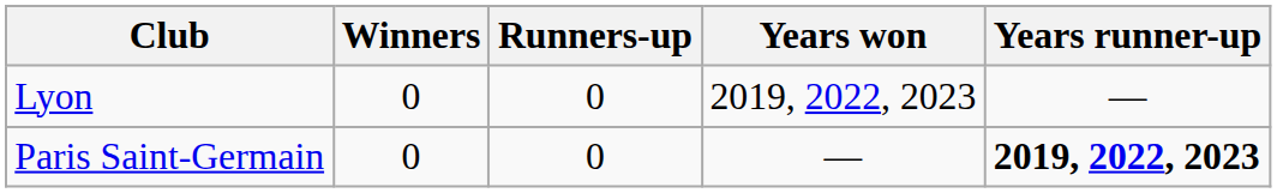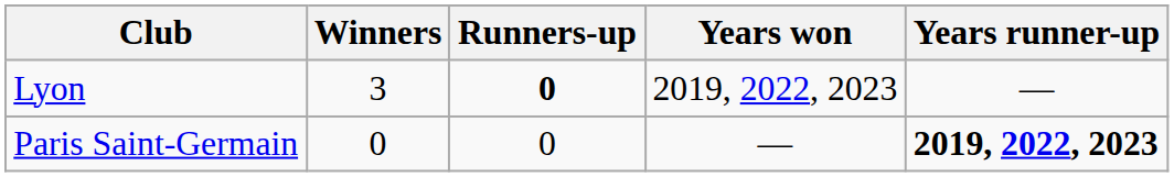Lyon | Winners: 0 -> 3
Lyon | Runners-up: normal -> bold
